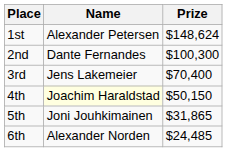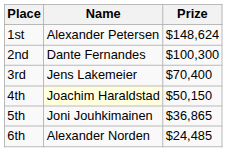5th | Prize: $31,865 -> $36,865
